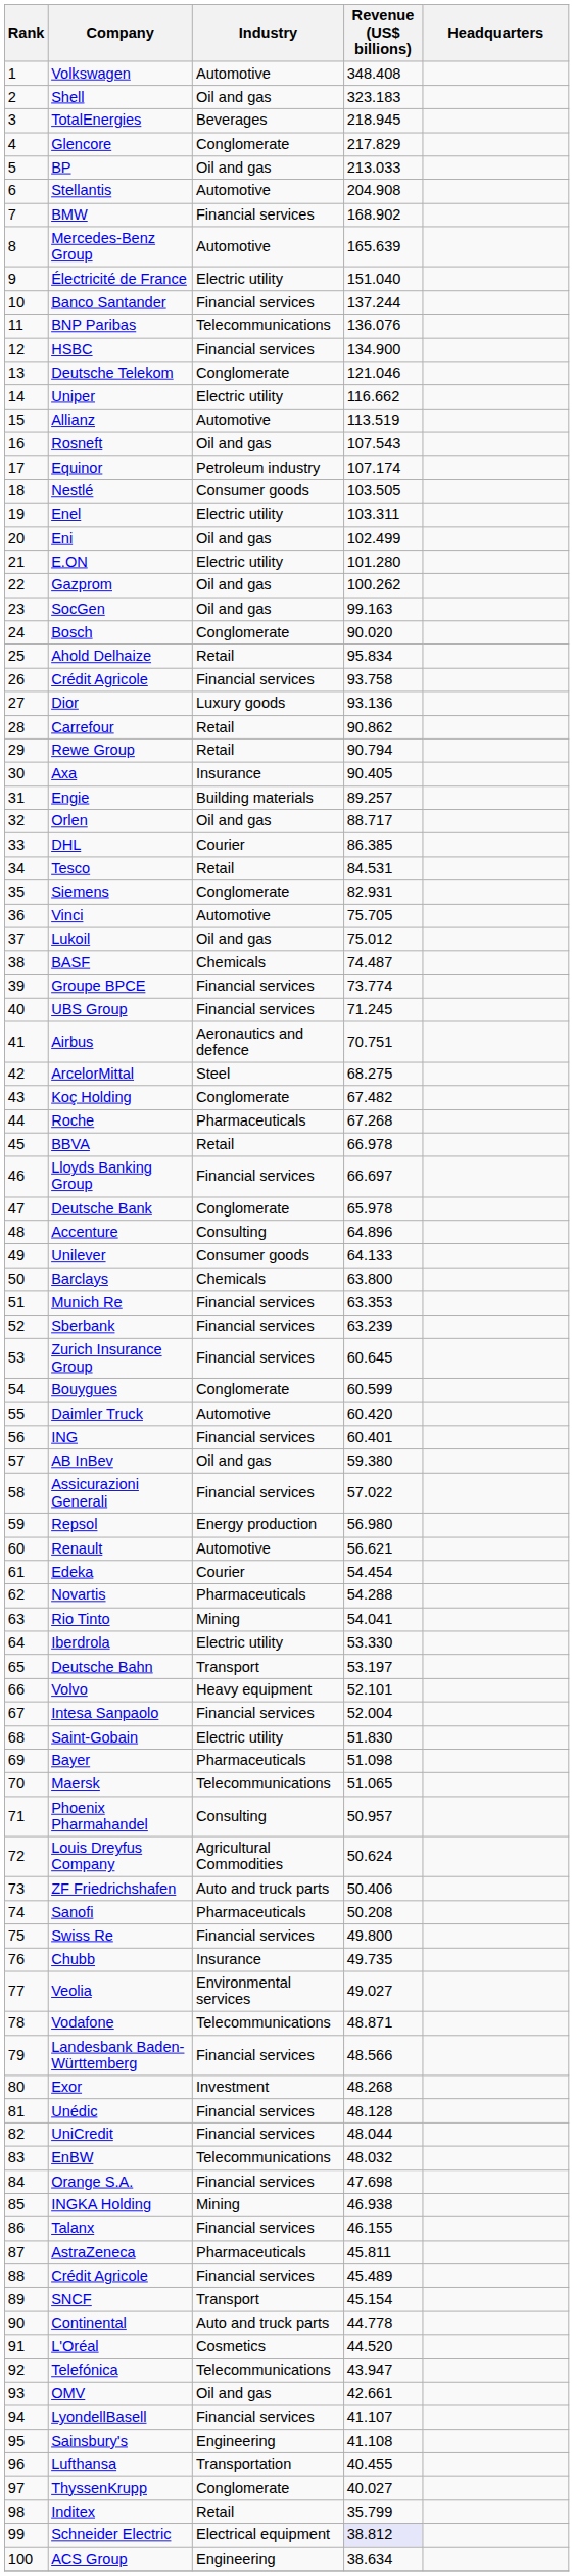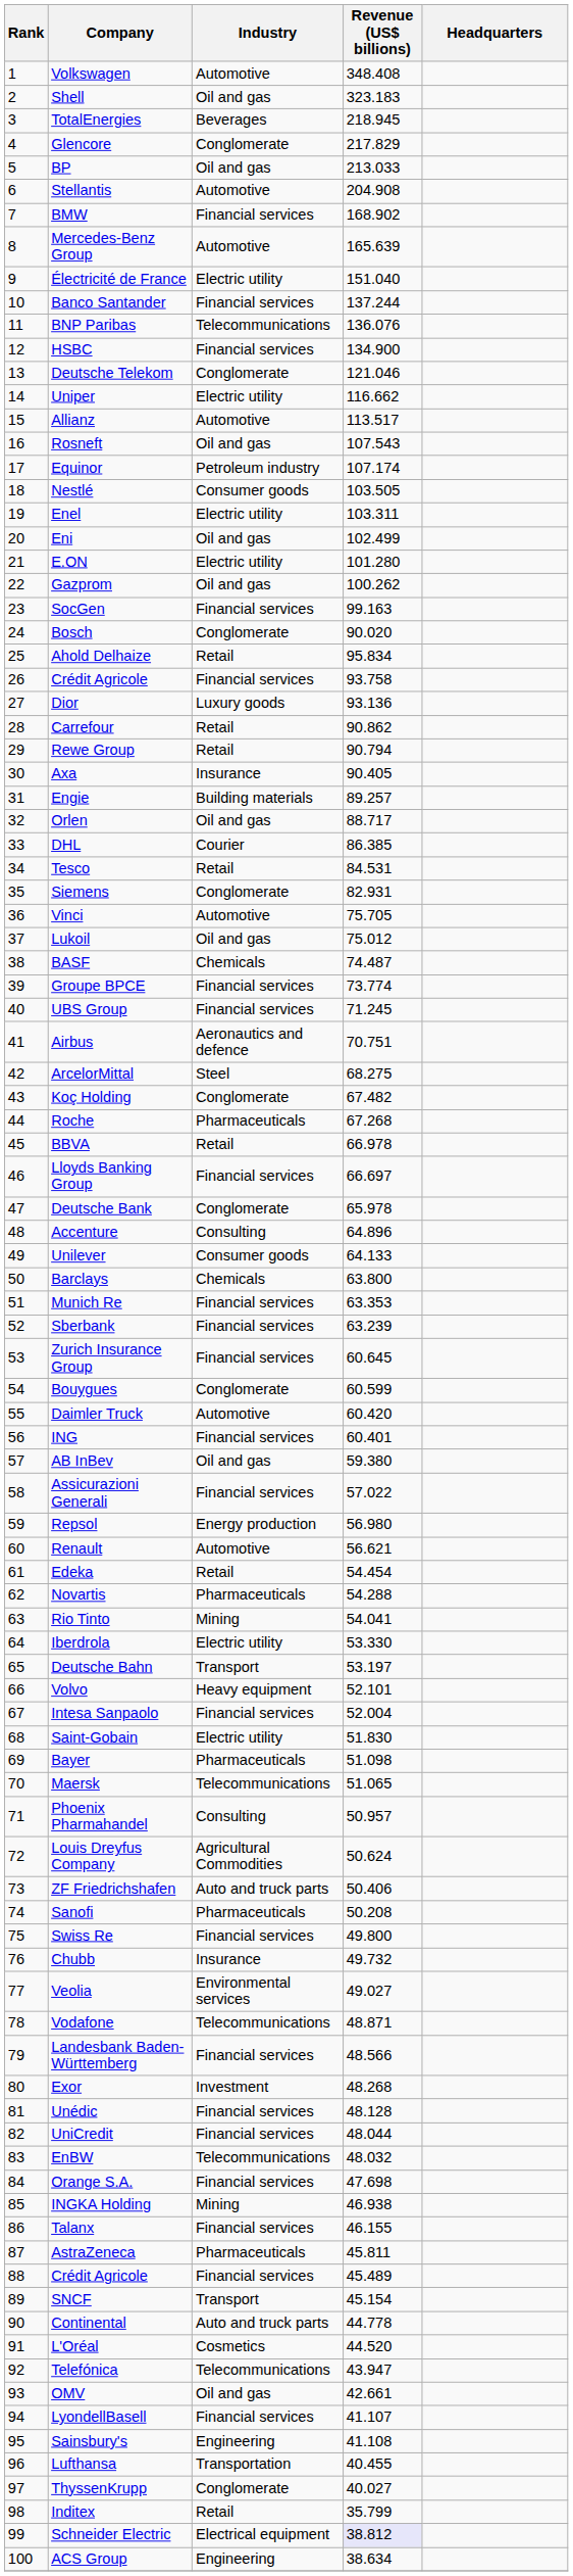Allianz | Revenue (US$ billions): 113.519 -> 113.517
SocGen | Industry: Oil and gas -> Financial services
Edeka | Industry: Courier -> Retail
Chubb | Revenue (US$ billions): 49.735 -> 49.732
